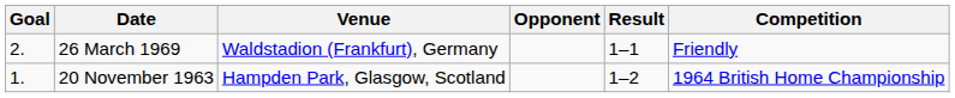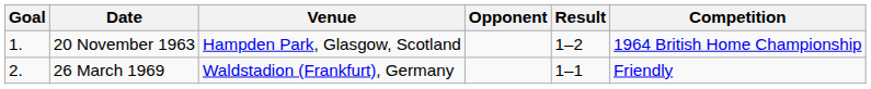rows swapped: 20 November 1963 <-> 26 March 1969
